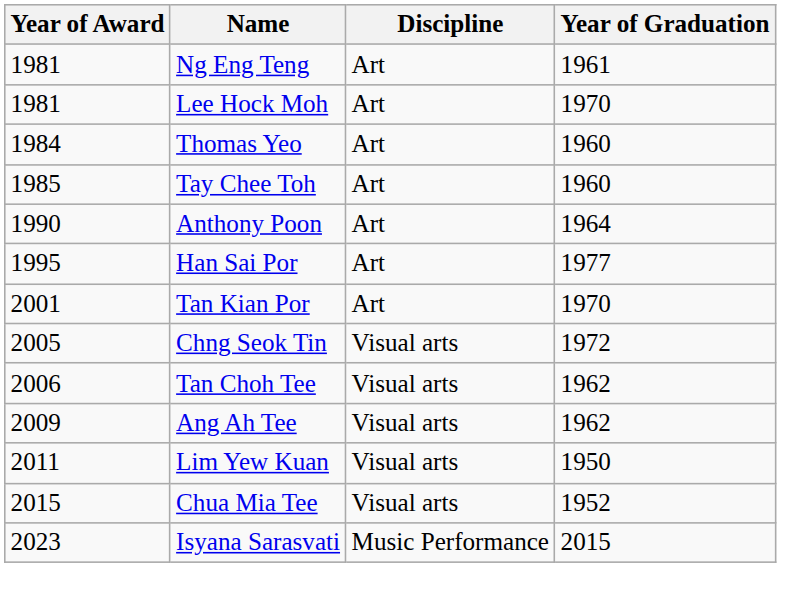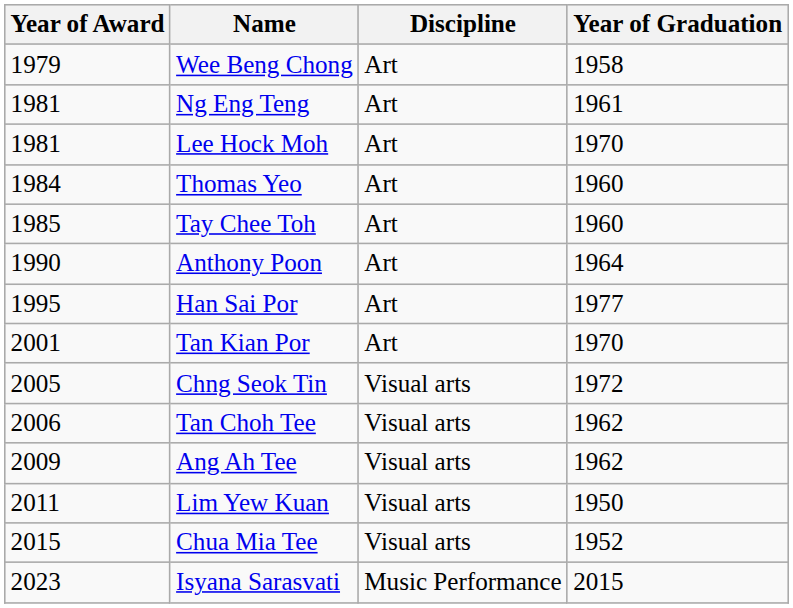+ row: 1979 | Wee Beng Chong | Art | 1958
